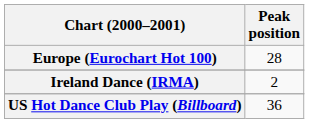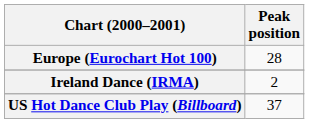US Hot Dance Club Play (Billboard) | Peak position: 36 -> 37
